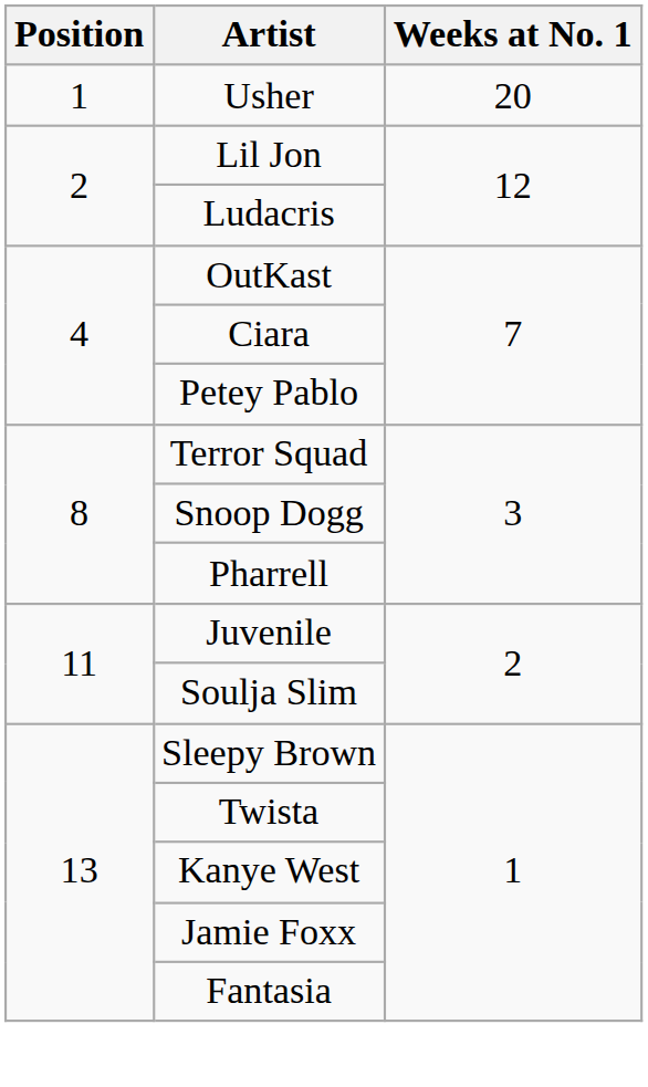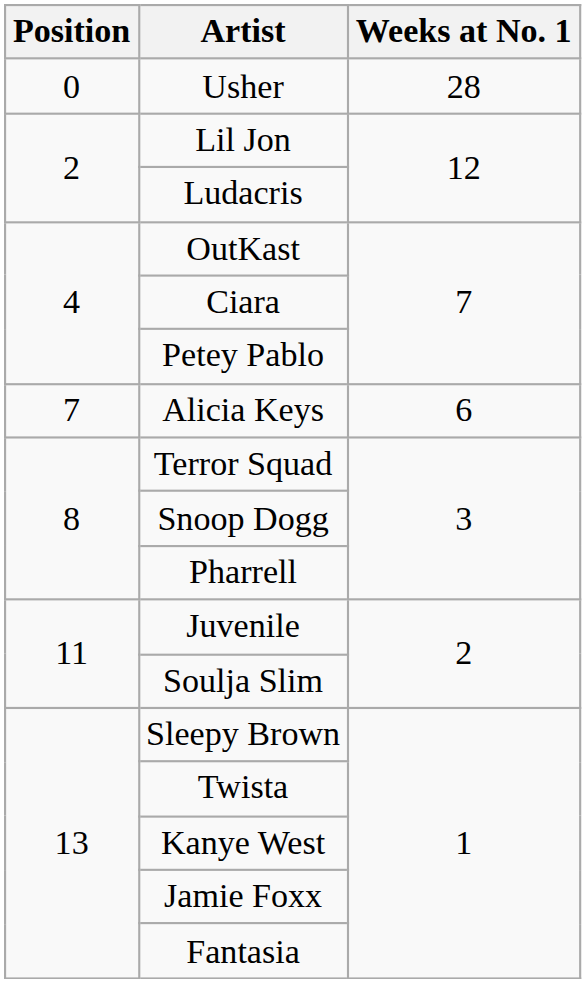Usher | Position: 1 -> 0
Usher | Weeks at No. 1: 20 -> 28
+ row: 7 | Alicia Keys | 6
